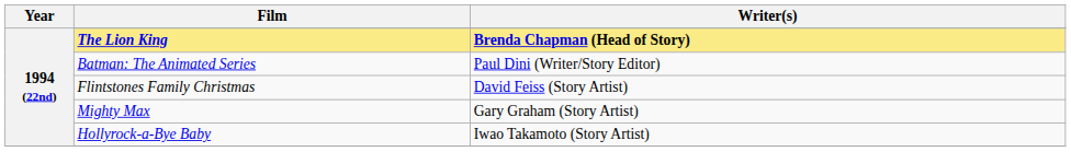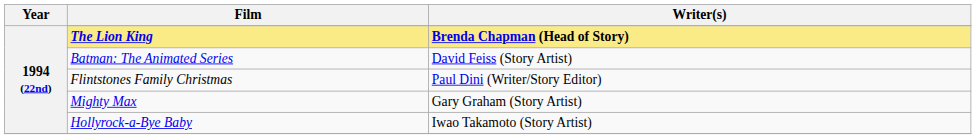Batman: The Animated Series | Writer(s): Paul Dini (Writer/Story Editor) -> David Feiss (Story Artist)
Flintstones Family Christmas | Writer(s): David Feiss (Story Artist) -> Paul Dini (Writer/Story Editor)
